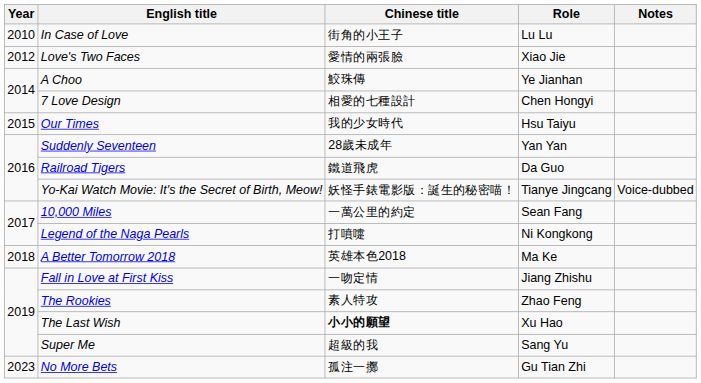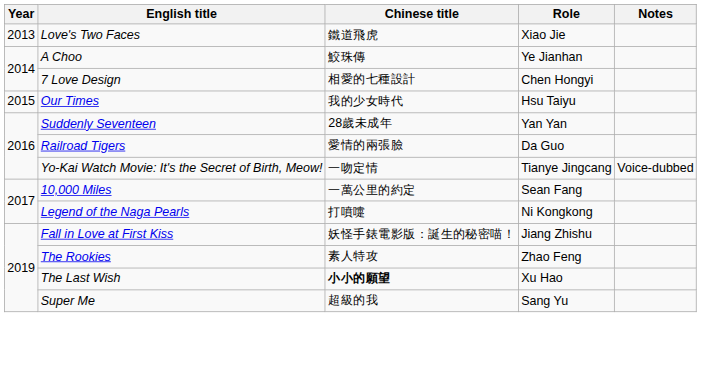- row: 2010 | In Case of Love | 街角的小王子 | Lu Lu
Love's Two Faces | Year: 2012 -> 2013
Love's Two Faces | Chinese title: 愛情的兩張臉 -> 鐵道飛虎
Railroad Tigers | Chinese title: 鐵道飛虎 -> 愛情的兩張臉
Yo-Kai Watch Movie: It's the Secret of Birth, Meow! | Chinese title: 妖怪手錶電影版：誕生的秘密喵！ -> 一吻定情
- row: 2018 | A Better Tomorrow 2018 | 英雄本色2018 | Ma Ke
Fall in Love at First Kiss | Chinese title: 一吻定情 -> 妖怪手錶電影版：誕生的秘密喵！
- row: 2023 | No More Bets | 孤注一擲 | Gu Tian Zhi
